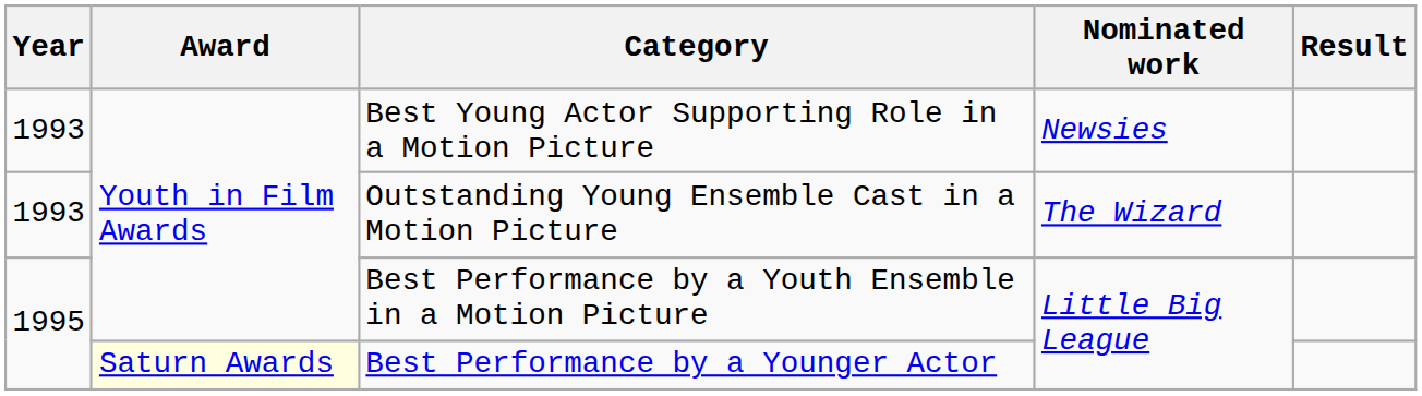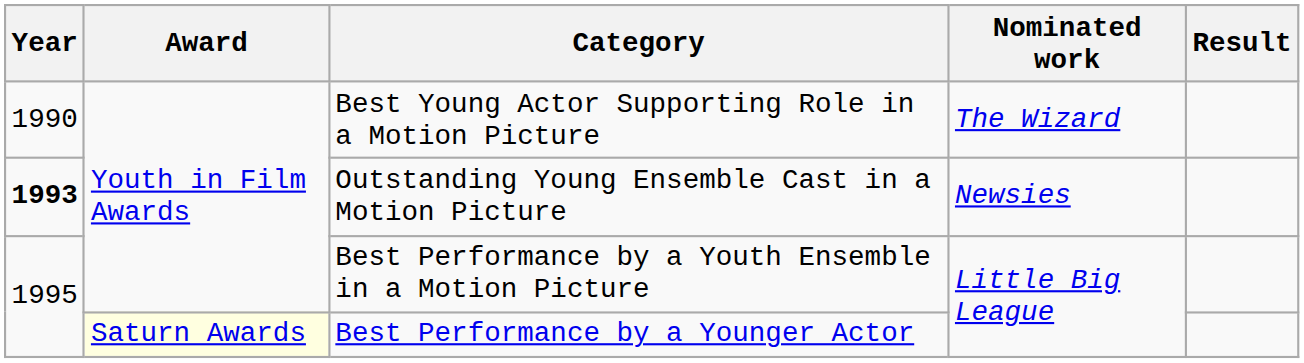Best Young Actor Supporting Role in a Motion Picture | Year: 1993 -> 1990
Best Young Actor Supporting Role in a Motion Picture | Nominated work: Newsies -> The Wizard
Outstanding Young Ensemble Cast in a Motion Picture | Year: normal -> bold
Outstanding Young Ensemble Cast in a Motion Picture | Nominated work: The Wizard -> Newsies
